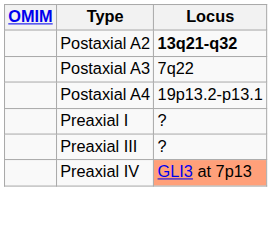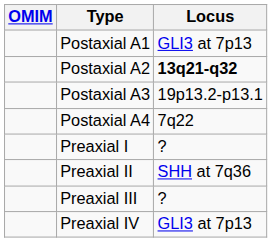+ row: Postaxial A1 | GLI3 at 7p13
Postaxial A3 | Locus: 7q22 -> 19p13.2-p13.1
Postaxial A4 | Locus: 19p13.2-p13.1 -> 7q22
+ row: Preaxial II | SHH at 7q36
Preaxial IV | Locus: lightsalmon background -> no background
